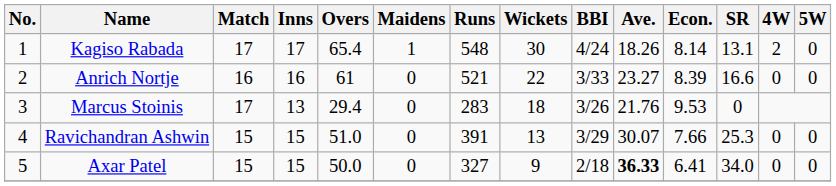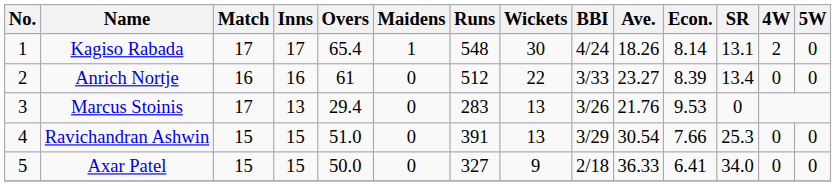Anrich Nortje | Runs: 521 -> 512
Anrich Nortje | SR: 16.6 -> 13.4
Marcus Stoinis | Wickets: 18 -> 13
Ravichandran Ashwin | Ave.: 30.07 -> 30.54
Axar Patel | Ave.: bold -> normal
